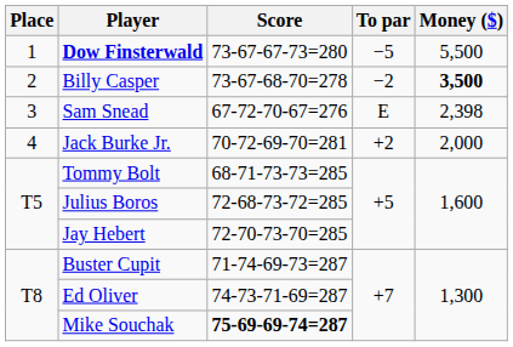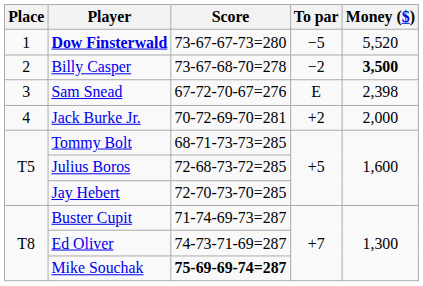Dow Finsterwald | Money ($): 5,500 -> 5,520
